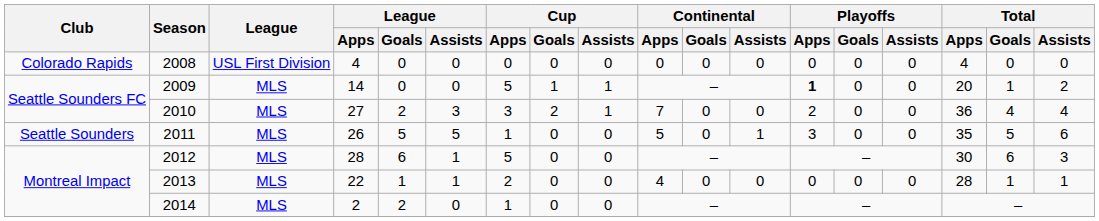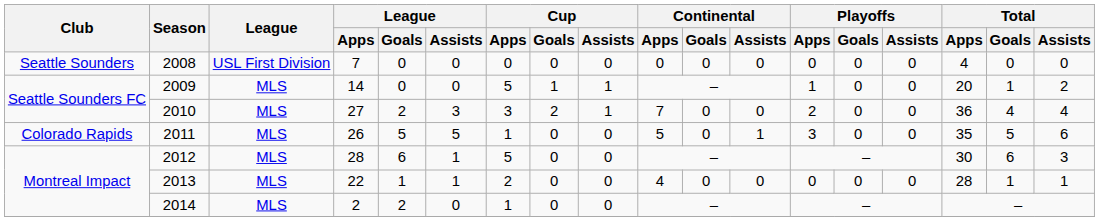2008 | Club: Colorado Rapids -> Seattle Sounders
2008 | League / Apps: 4 -> 7
2009 | Playoffs / Apps: bold -> normal
2011 | Club: Seattle Sounders -> Colorado Rapids
